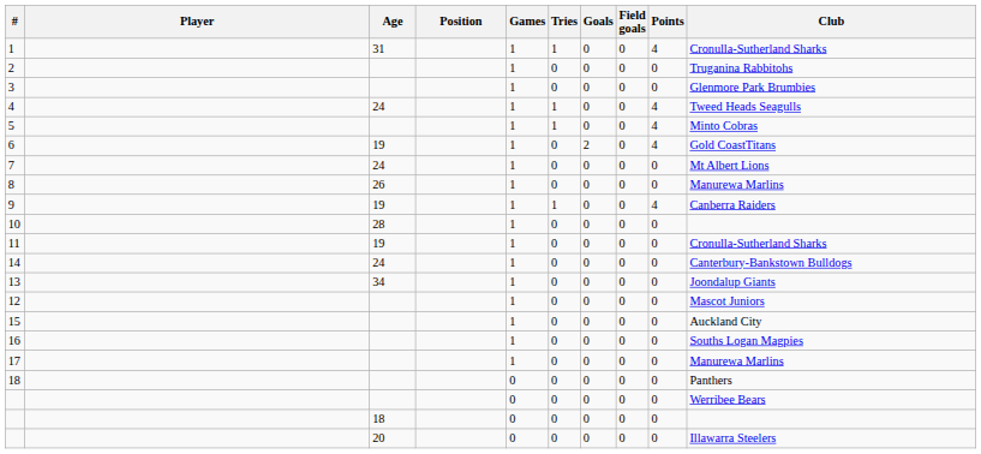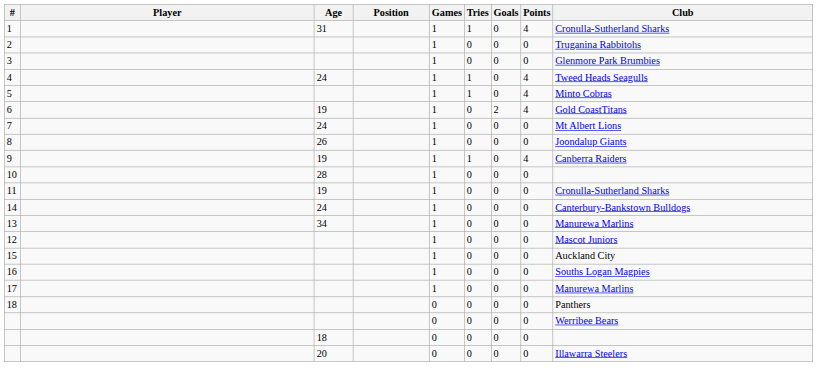- column: Field goals | 0 | 0 | 0 | 0 | 0 | 0 | 0 | 0 | 0 | 0 | 0 | 0 | 0 | 0 | 0 | 0 | 0 | 0 | 0 | 0 | 0
8 | Club: Manurewa Marlins -> Joondalup Giants
13 | Club: Joondalup Giants -> Manurewa Marlins
